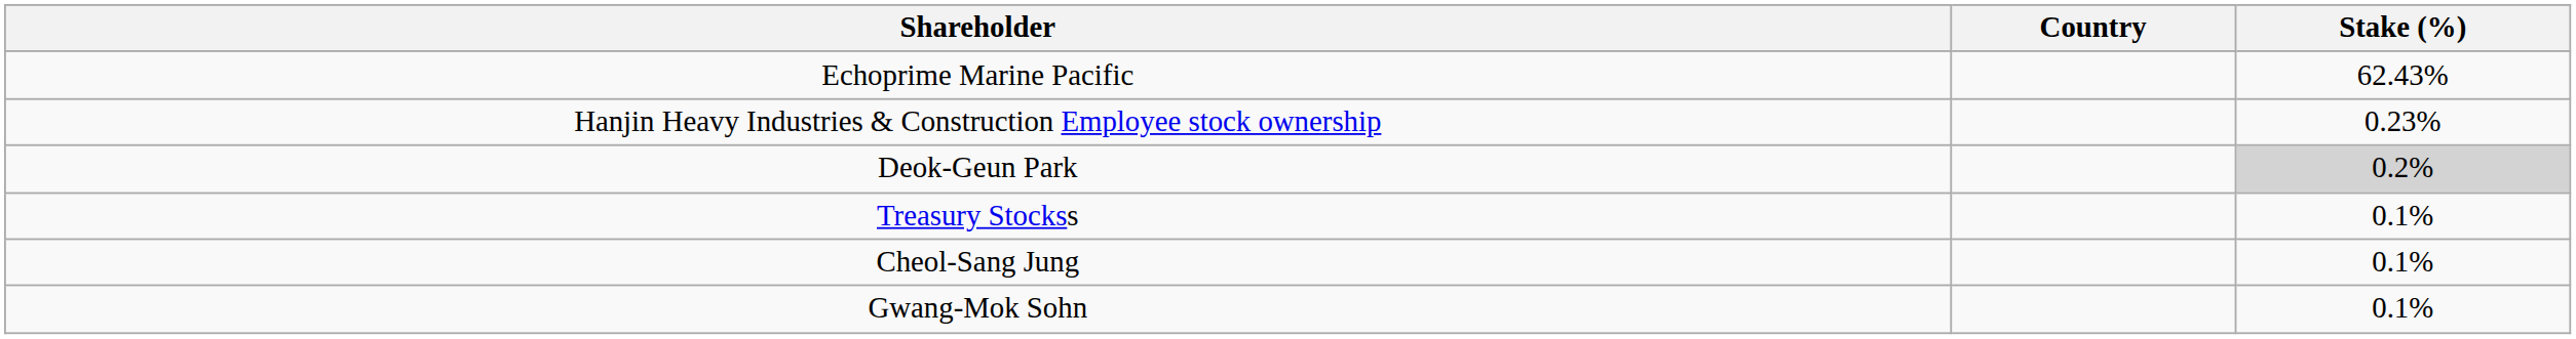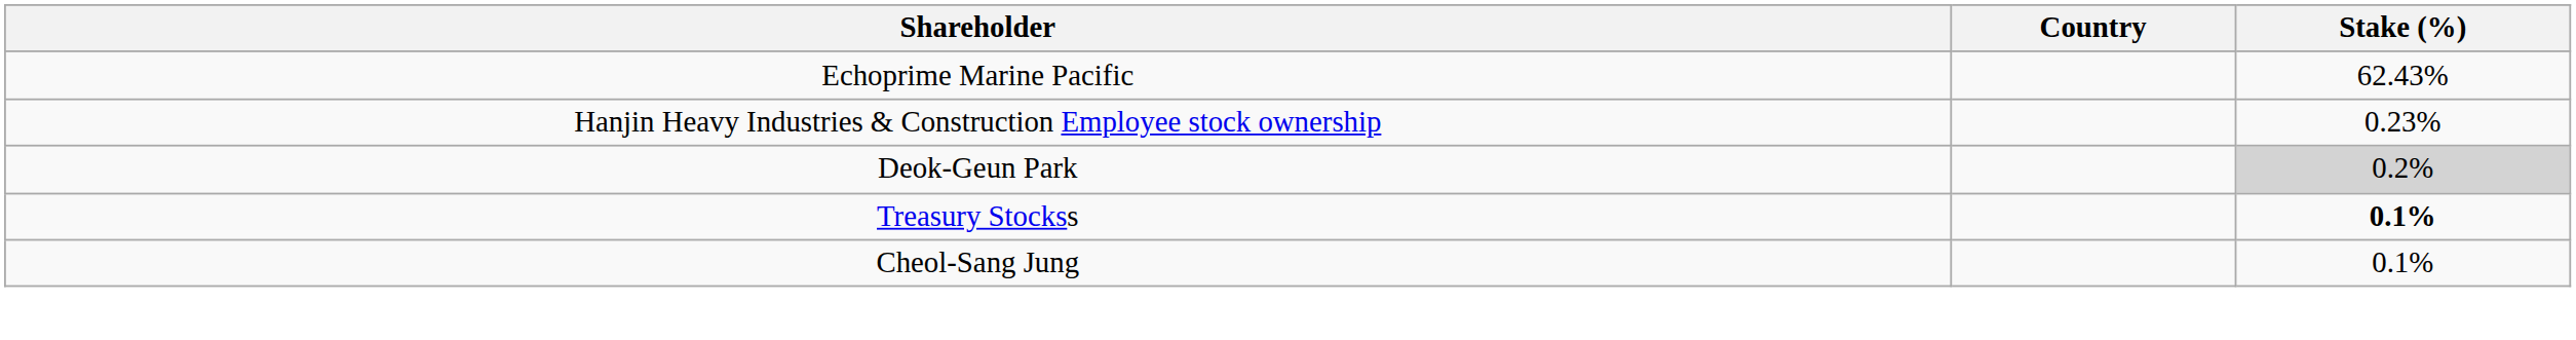Treasury Stockss | Stake (%): normal -> bold
- row: Gwang-Mok Sohn | 0.1%
